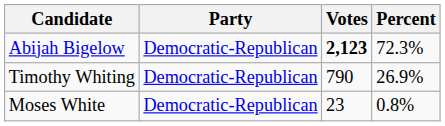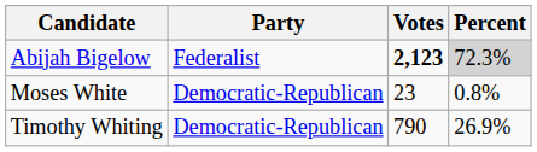Abijah Bigelow | Party: Democratic-Republican -> Federalist
Abijah Bigelow | Percent: no background -> lightgrey background
rows swapped: Timothy Whiting <-> Moses White
